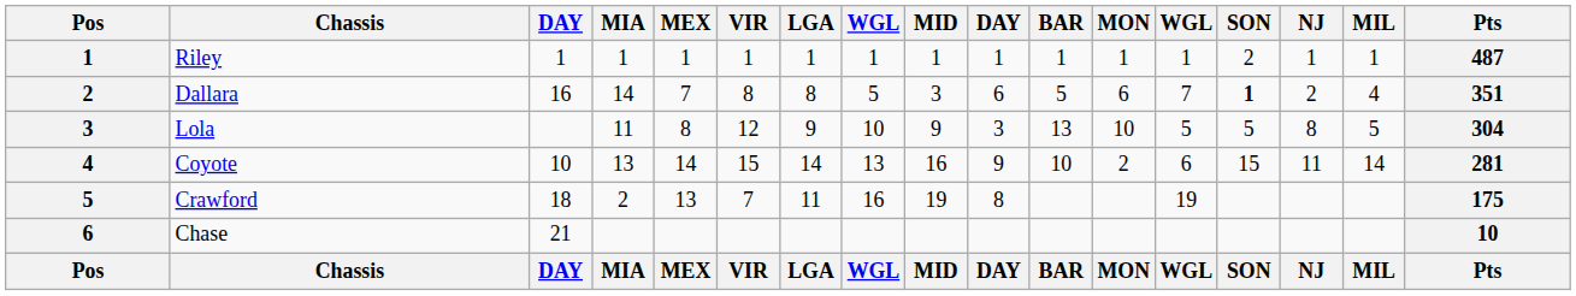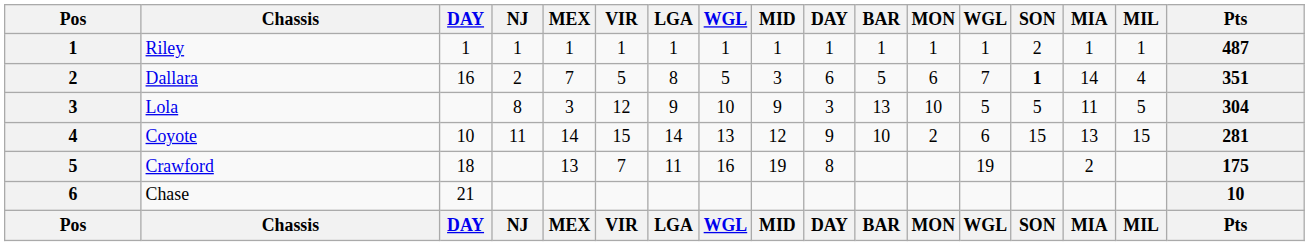columns swapped: MIA <-> NJ
Dallara | VIR: 8 -> 5
Lola | MEX: 8 -> 3
Coyote | MID: 16 -> 12
Coyote | MIL: 14 -> 15
